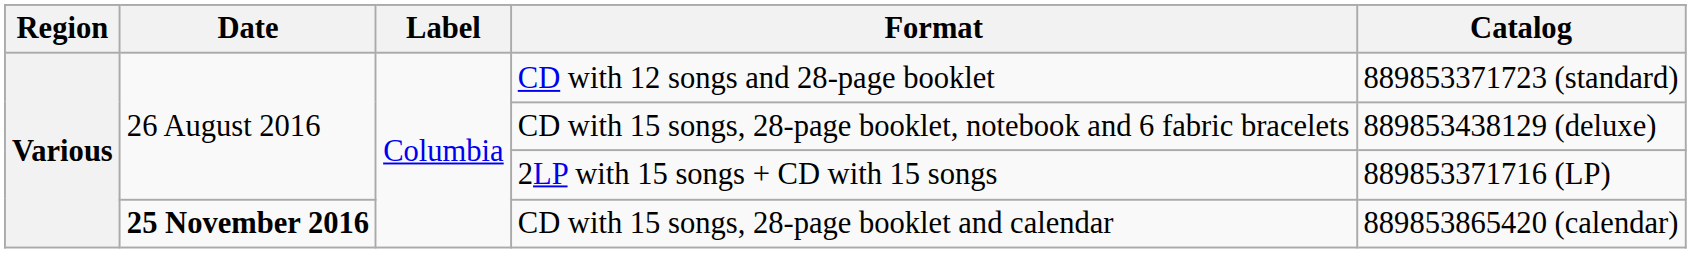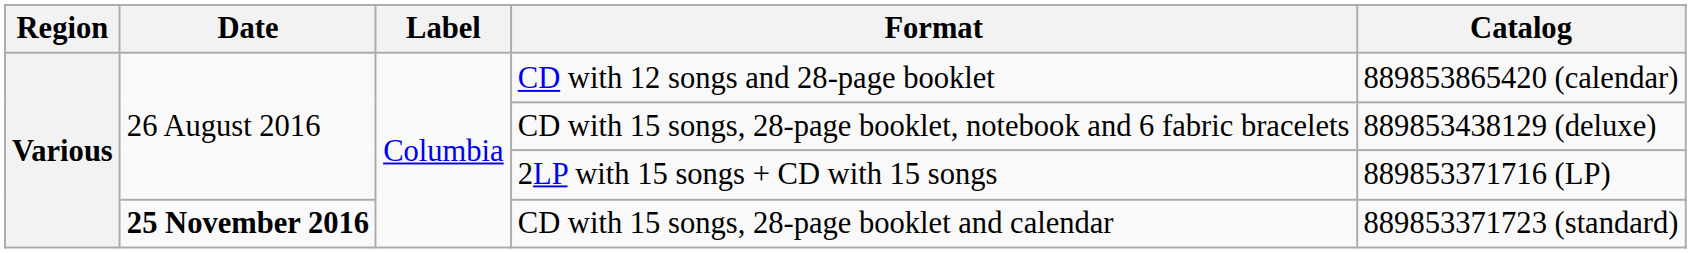CD with 12 songs and 28-page booklet | Catalog: 889853371723 (standard) -> 889853865420 (calendar)
CD with 15 songs, 28-page booklet and calendar | Catalog: 889853865420 (calendar) -> 889853371723 (standard)
